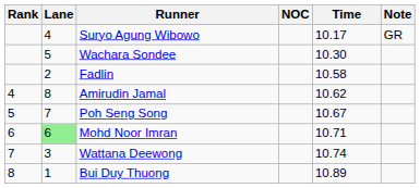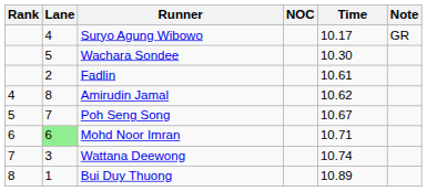Fadlin | Time: 10.58 -> 10.61
